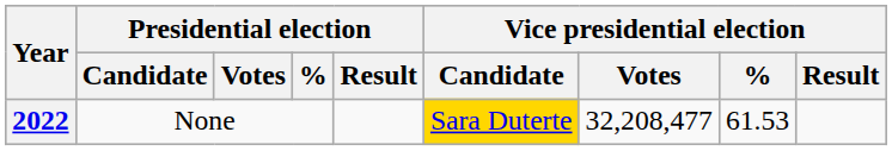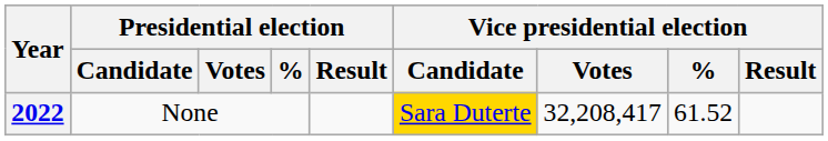2022 | Vice presidential election / Votes: 32,208,477 -> 32,208,417
2022 | Vice presidential election / %: 61.53 -> 61.52
